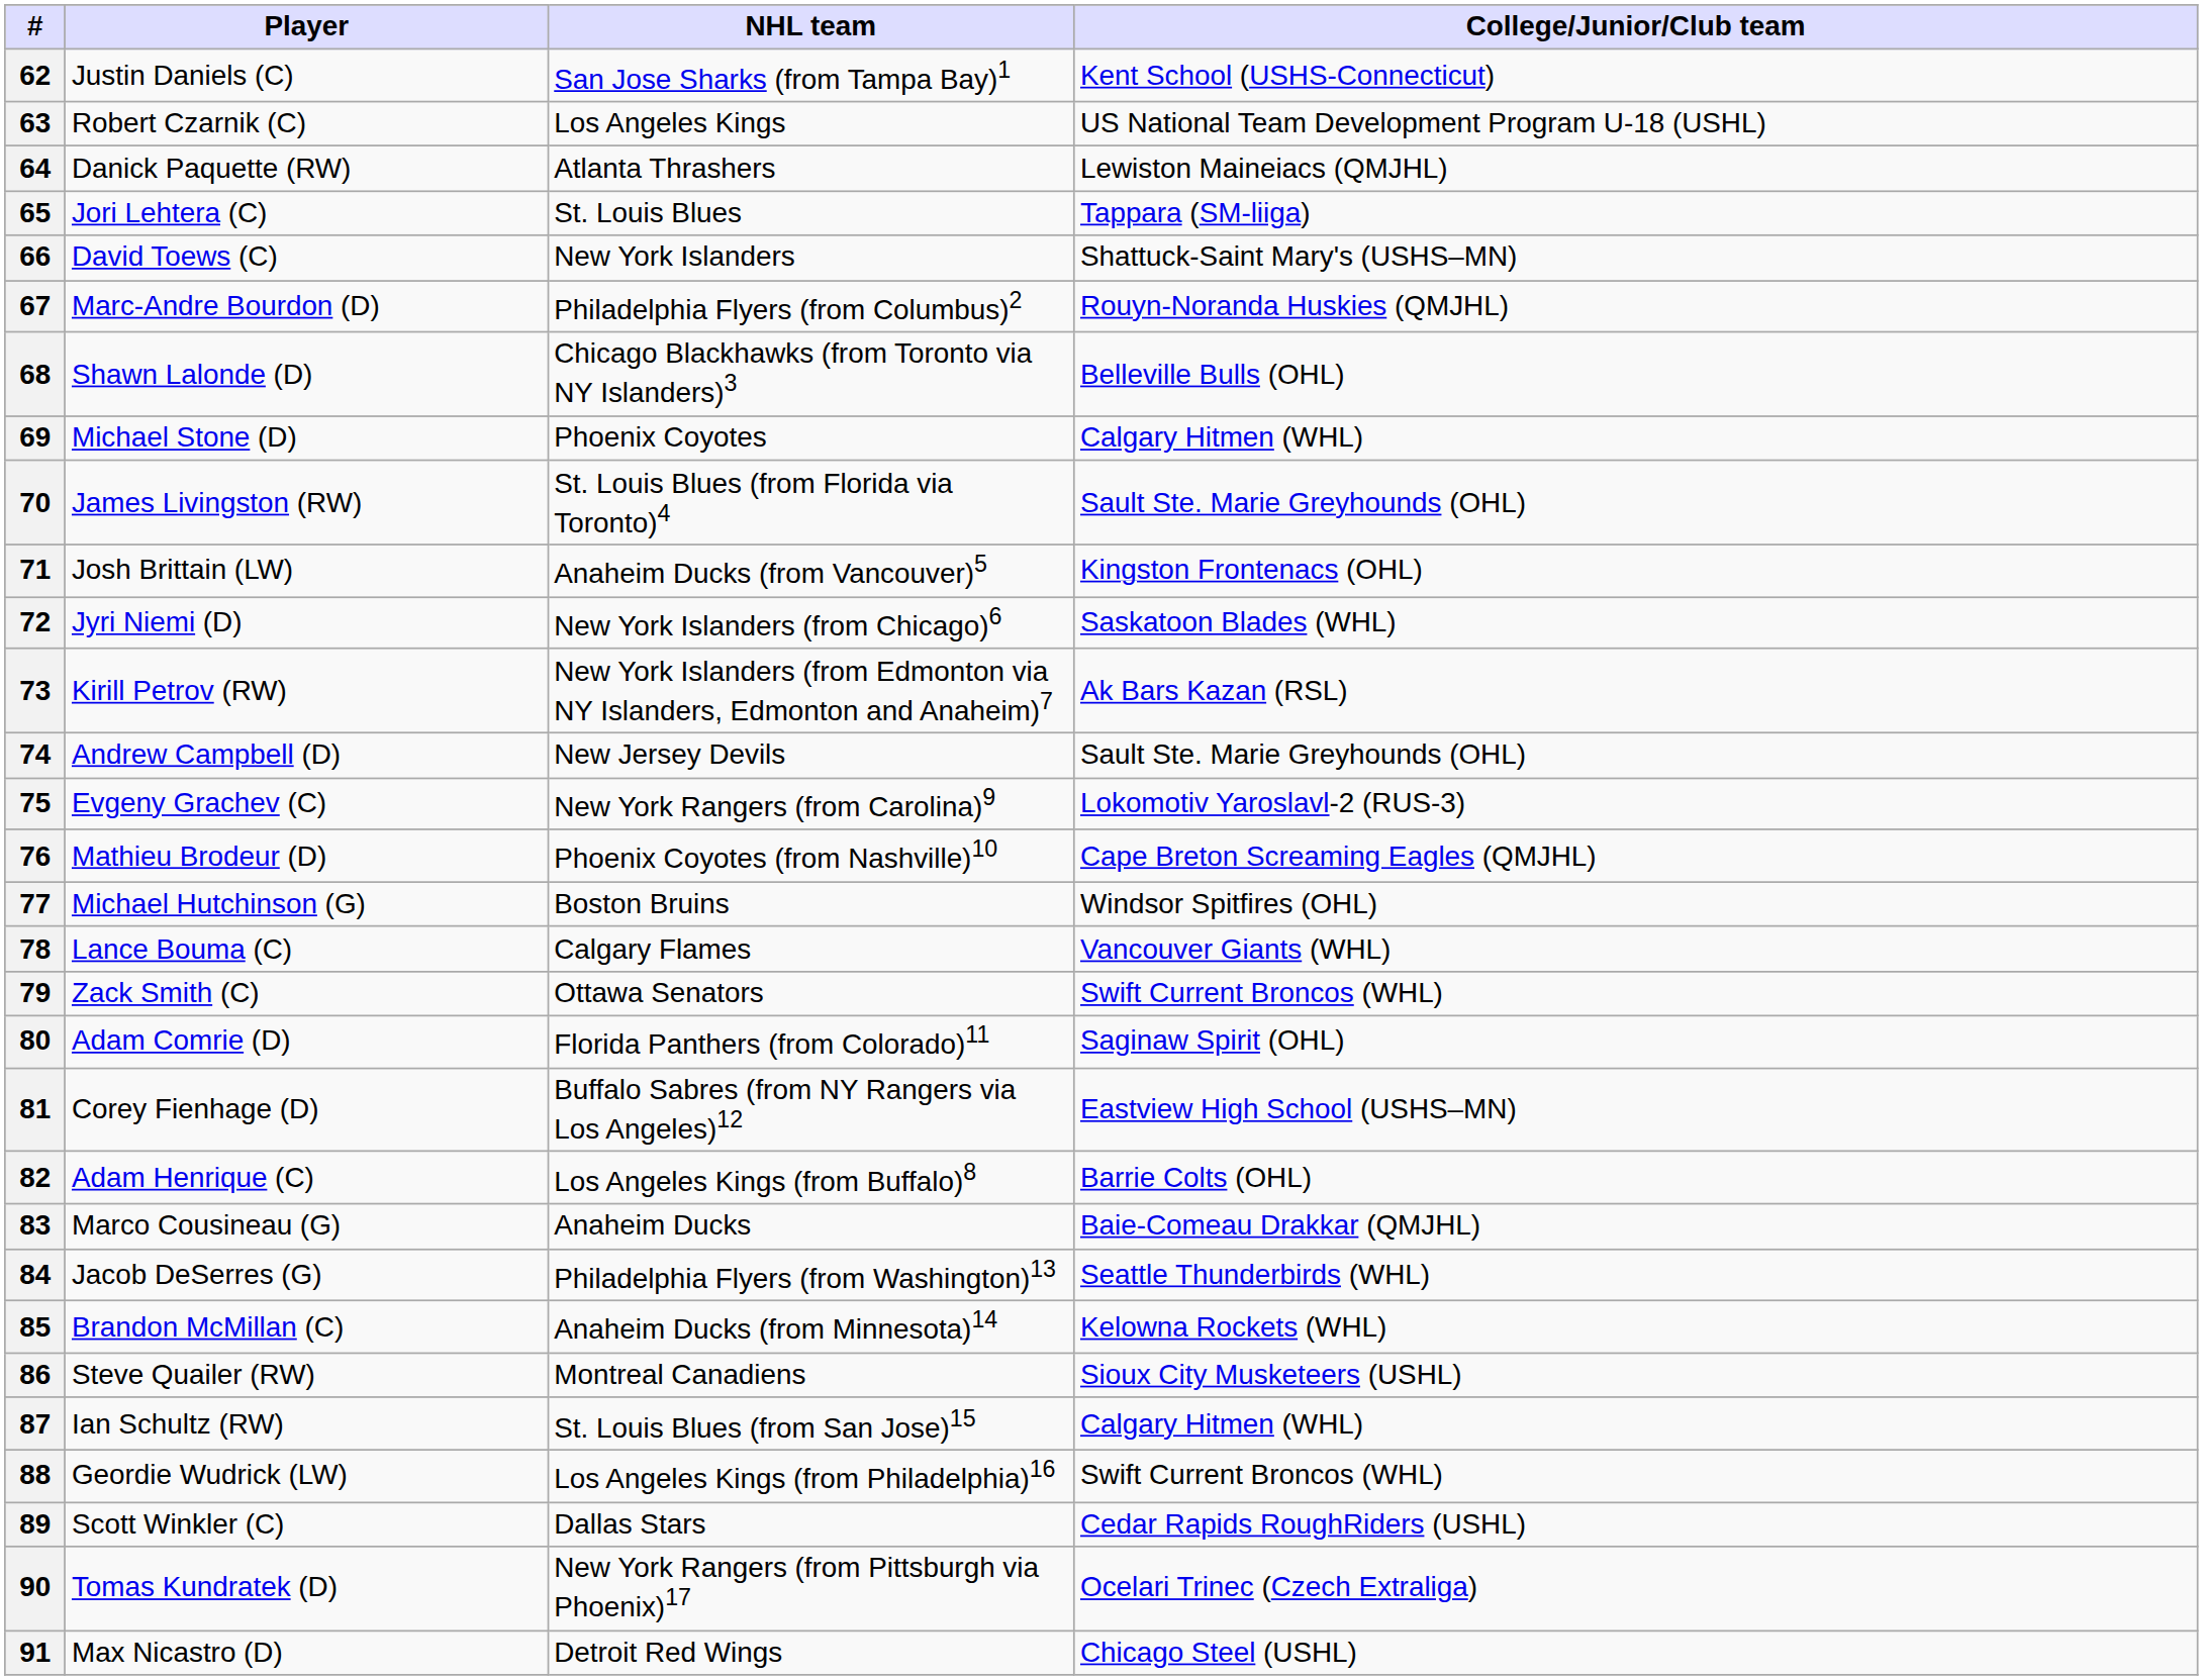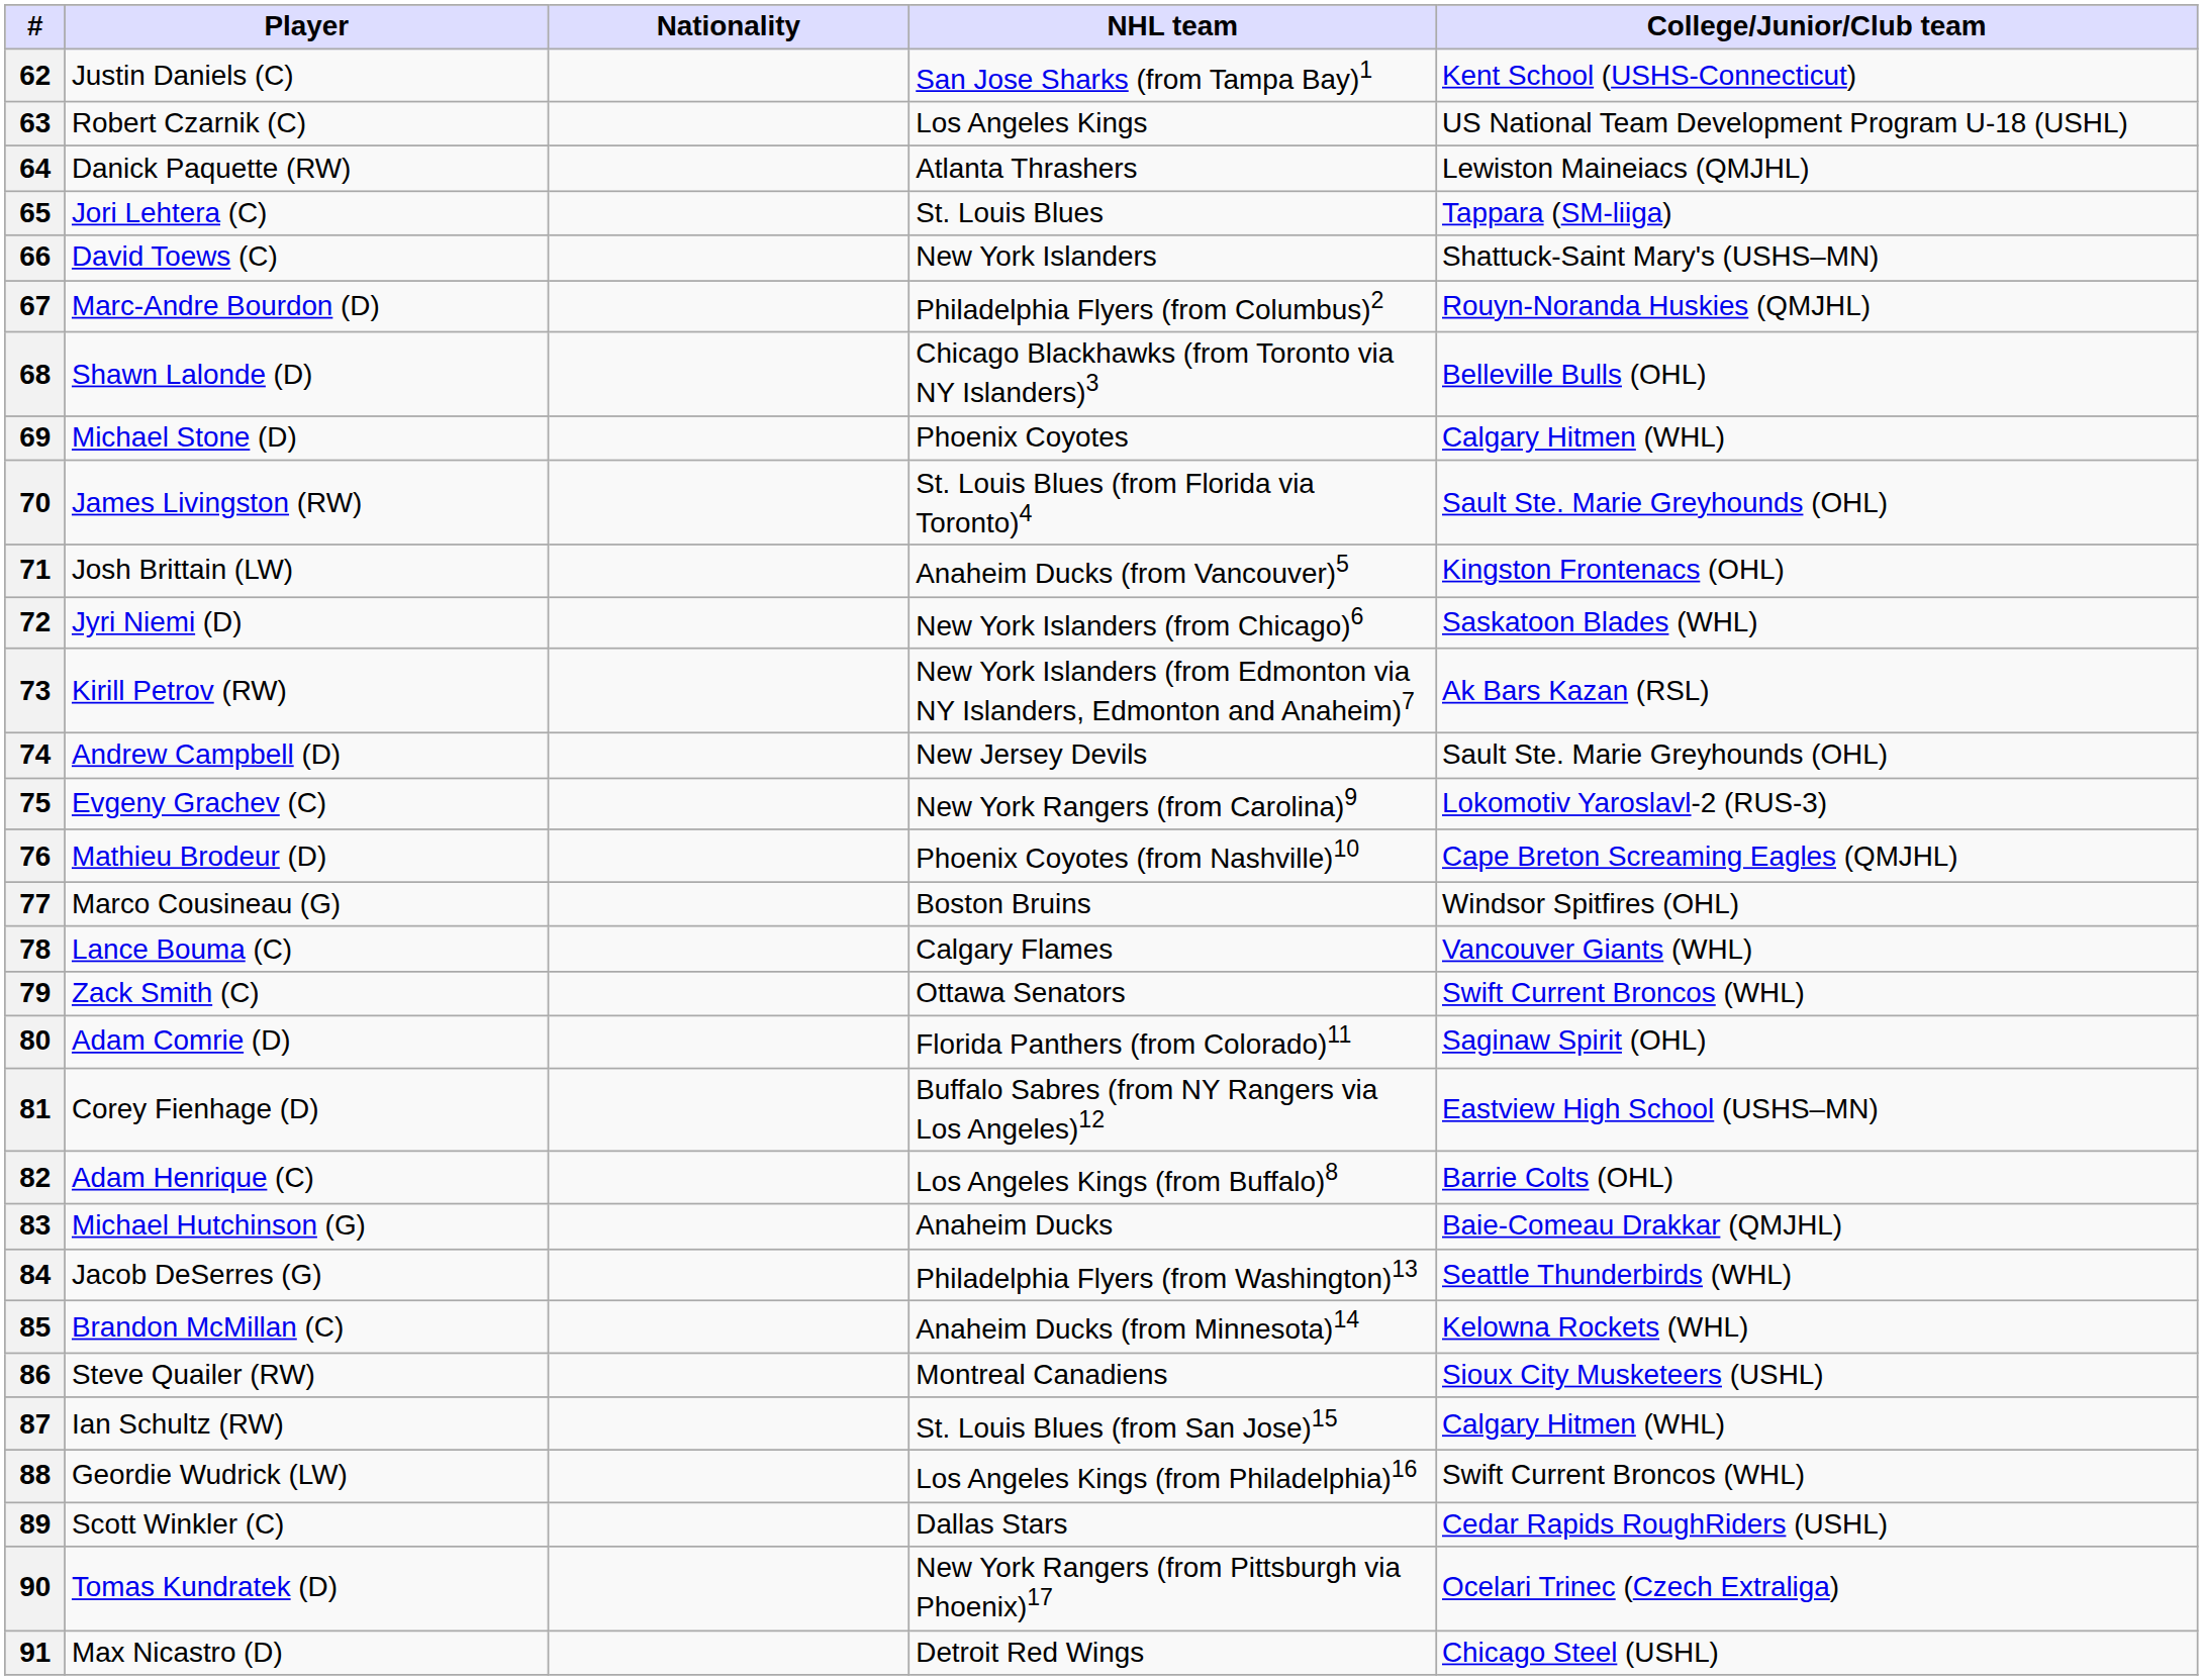+ column: Nationality
77 | Player: Michael Hutchinson (G) -> Marco Cousineau (G)
83 | Player: Marco Cousineau (G) -> Michael Hutchinson (G)
